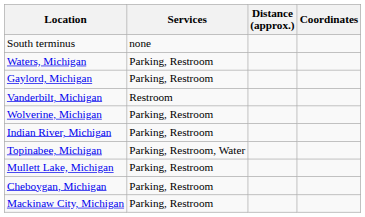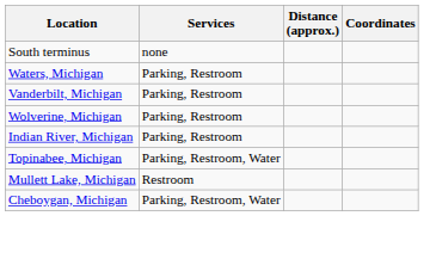- row: Gaylord, Michigan | Parking, Restroom
Vanderbilt, Michigan | Services: Restroom -> Parking, Restroom
Mullett Lake, Michigan | Services: Parking, Restroom -> Restroom
Cheboygan, Michigan | Services: Parking, Restroom -> Parking, Restroom, Water
- row: Mackinaw City, Michigan | Parking, Restroom
